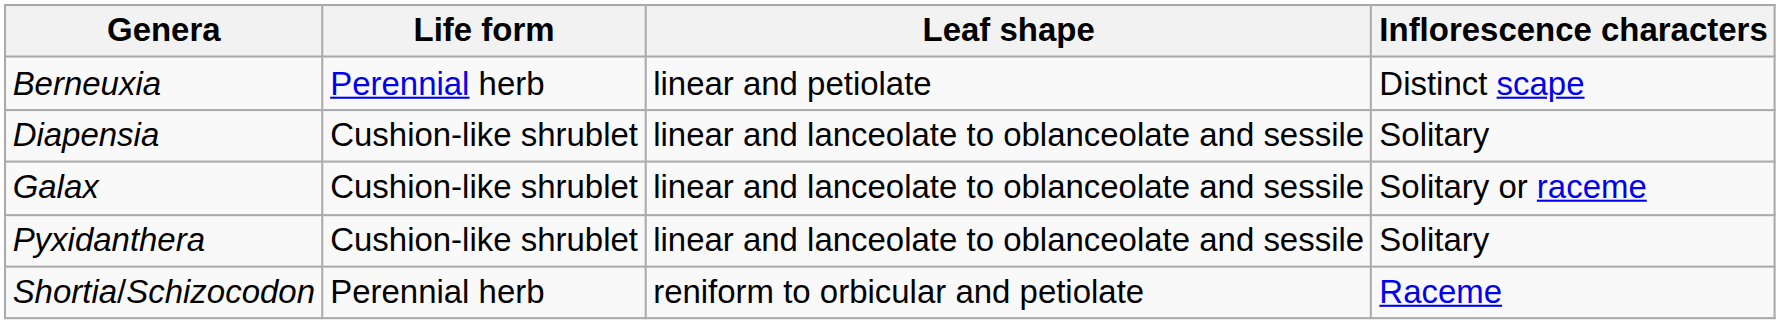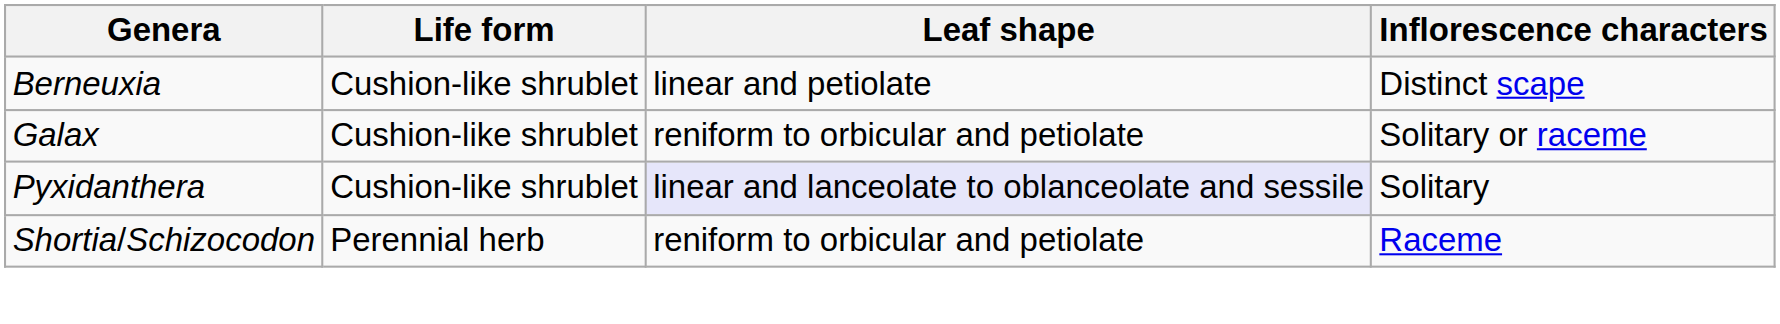Berneuxia | Life form: Perennial herb -> Cushion-like shrublet
- row: Diapensia | Cushion-like shrublet | linear and lanceolate to oblanceolate and sessile | Solitary
Galax | Leaf shape: linear and lanceolate to oblanceolate and sessile -> reniform to orbicular and petiolate
Pyxidanthera | Leaf shape: no background -> lavender background
